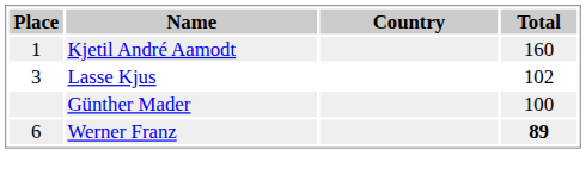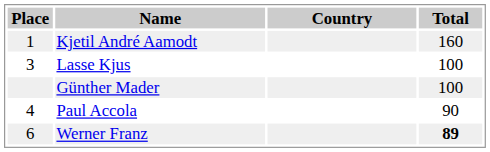Lasse Kjus | Total: 102 -> 100
+ row: 4 | Paul Accola | 90
